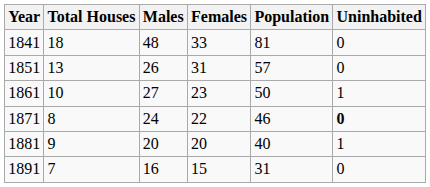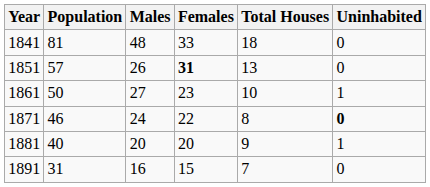columns swapped: Population <-> Total Houses
1851 | Females: normal -> bold
